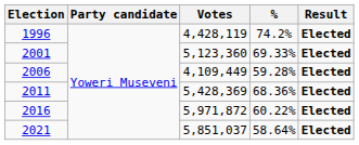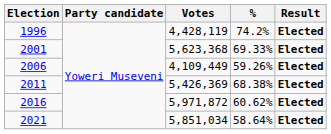2001 | Votes: 5,123,360 -> 5,623,368
2006 | %: 59.28% -> 59.26%
2011 | Votes: 5,428,369 -> 5,426,369
2011 | %: 68.36% -> 68.38%
2016 | %: 60.22% -> 60.62%
2021 | Votes: 5,851,037 -> 5,851,034
